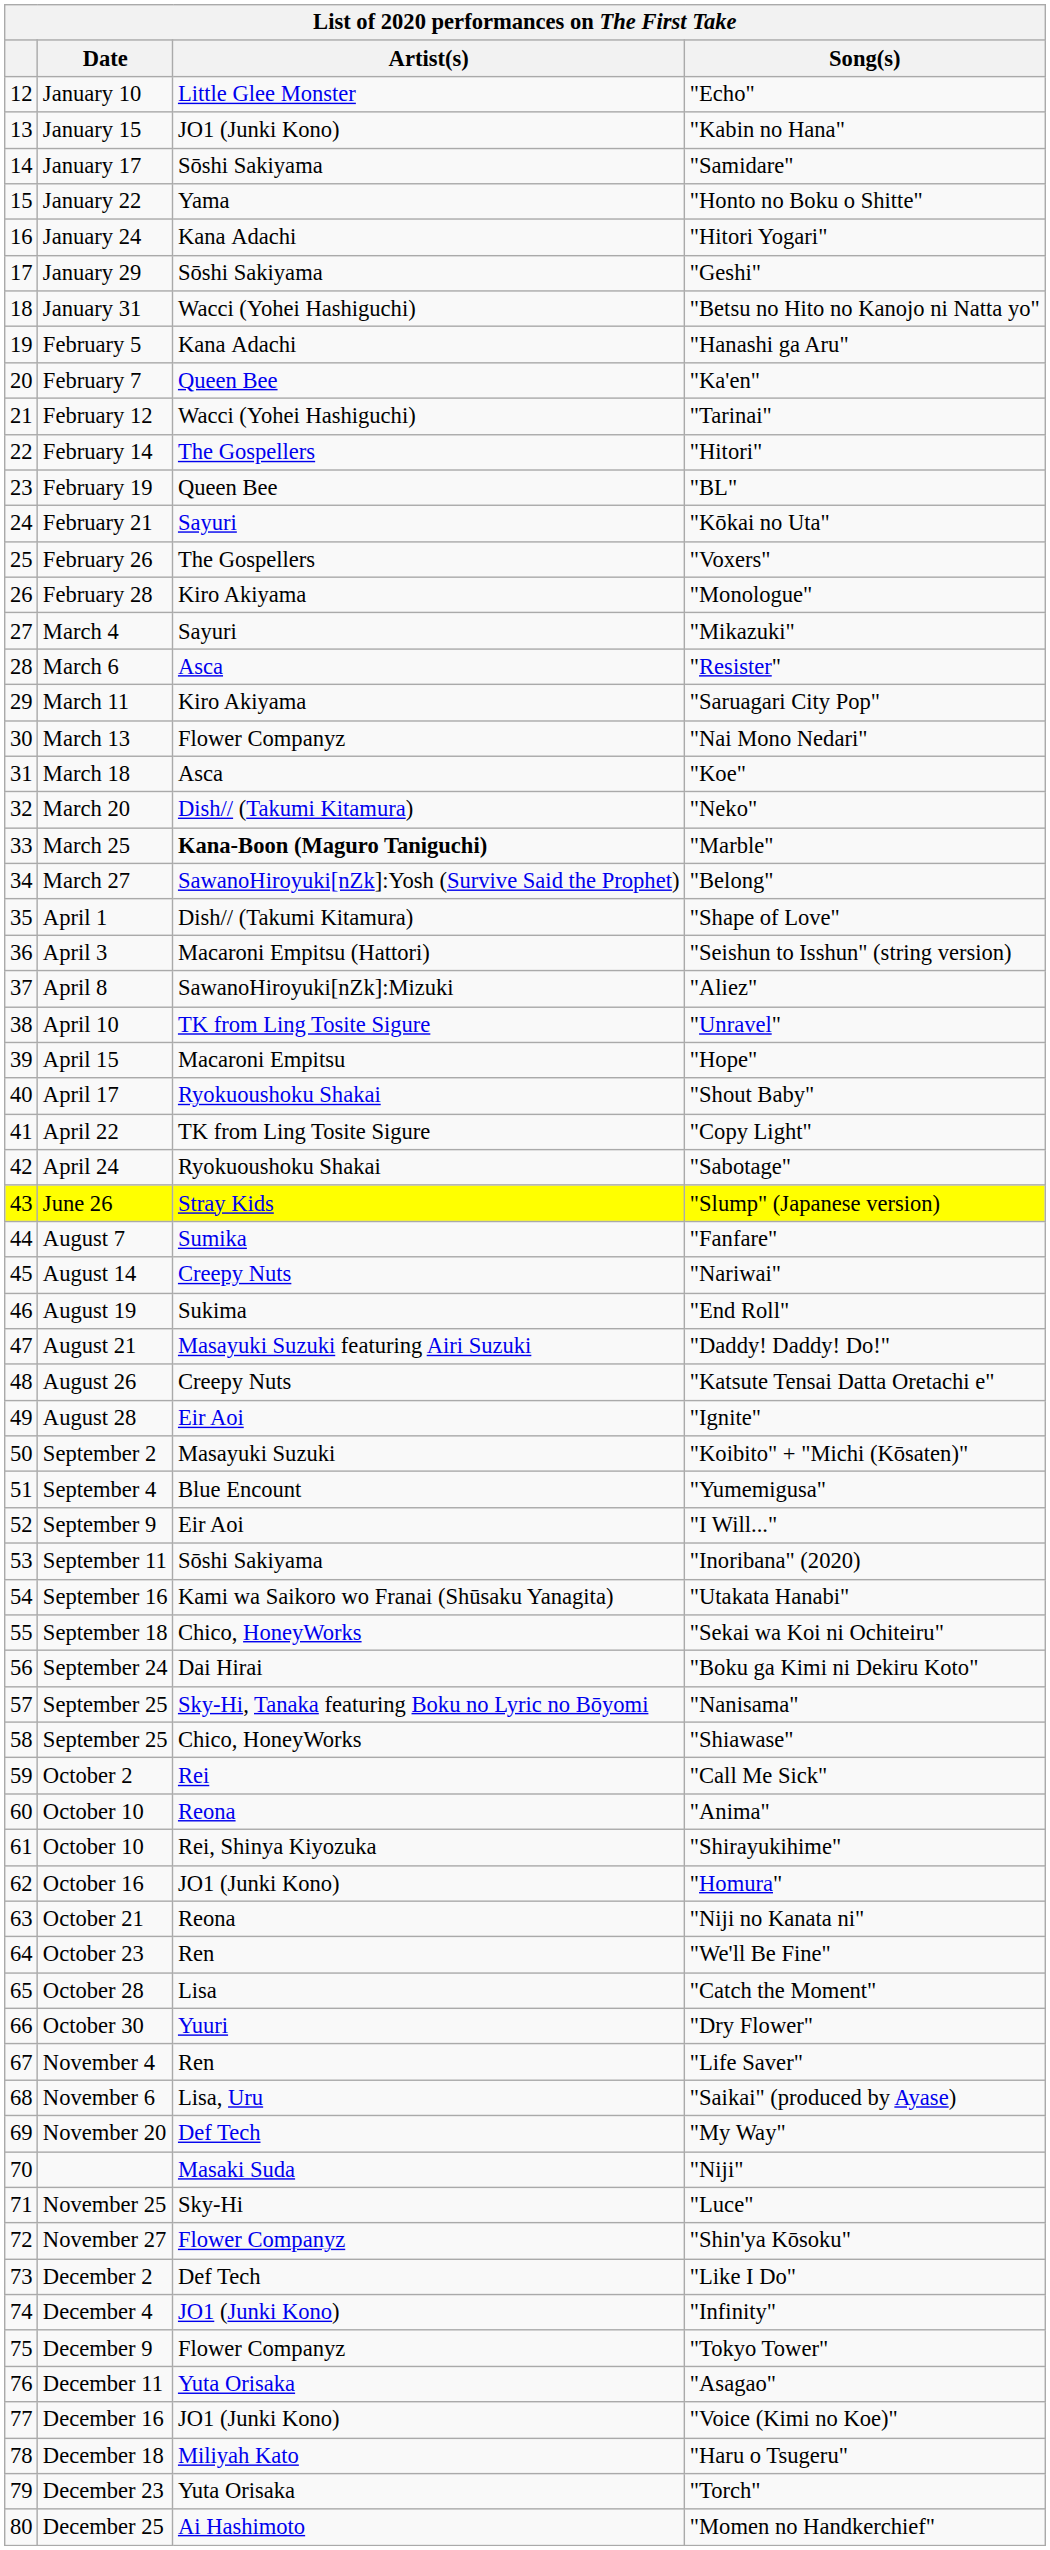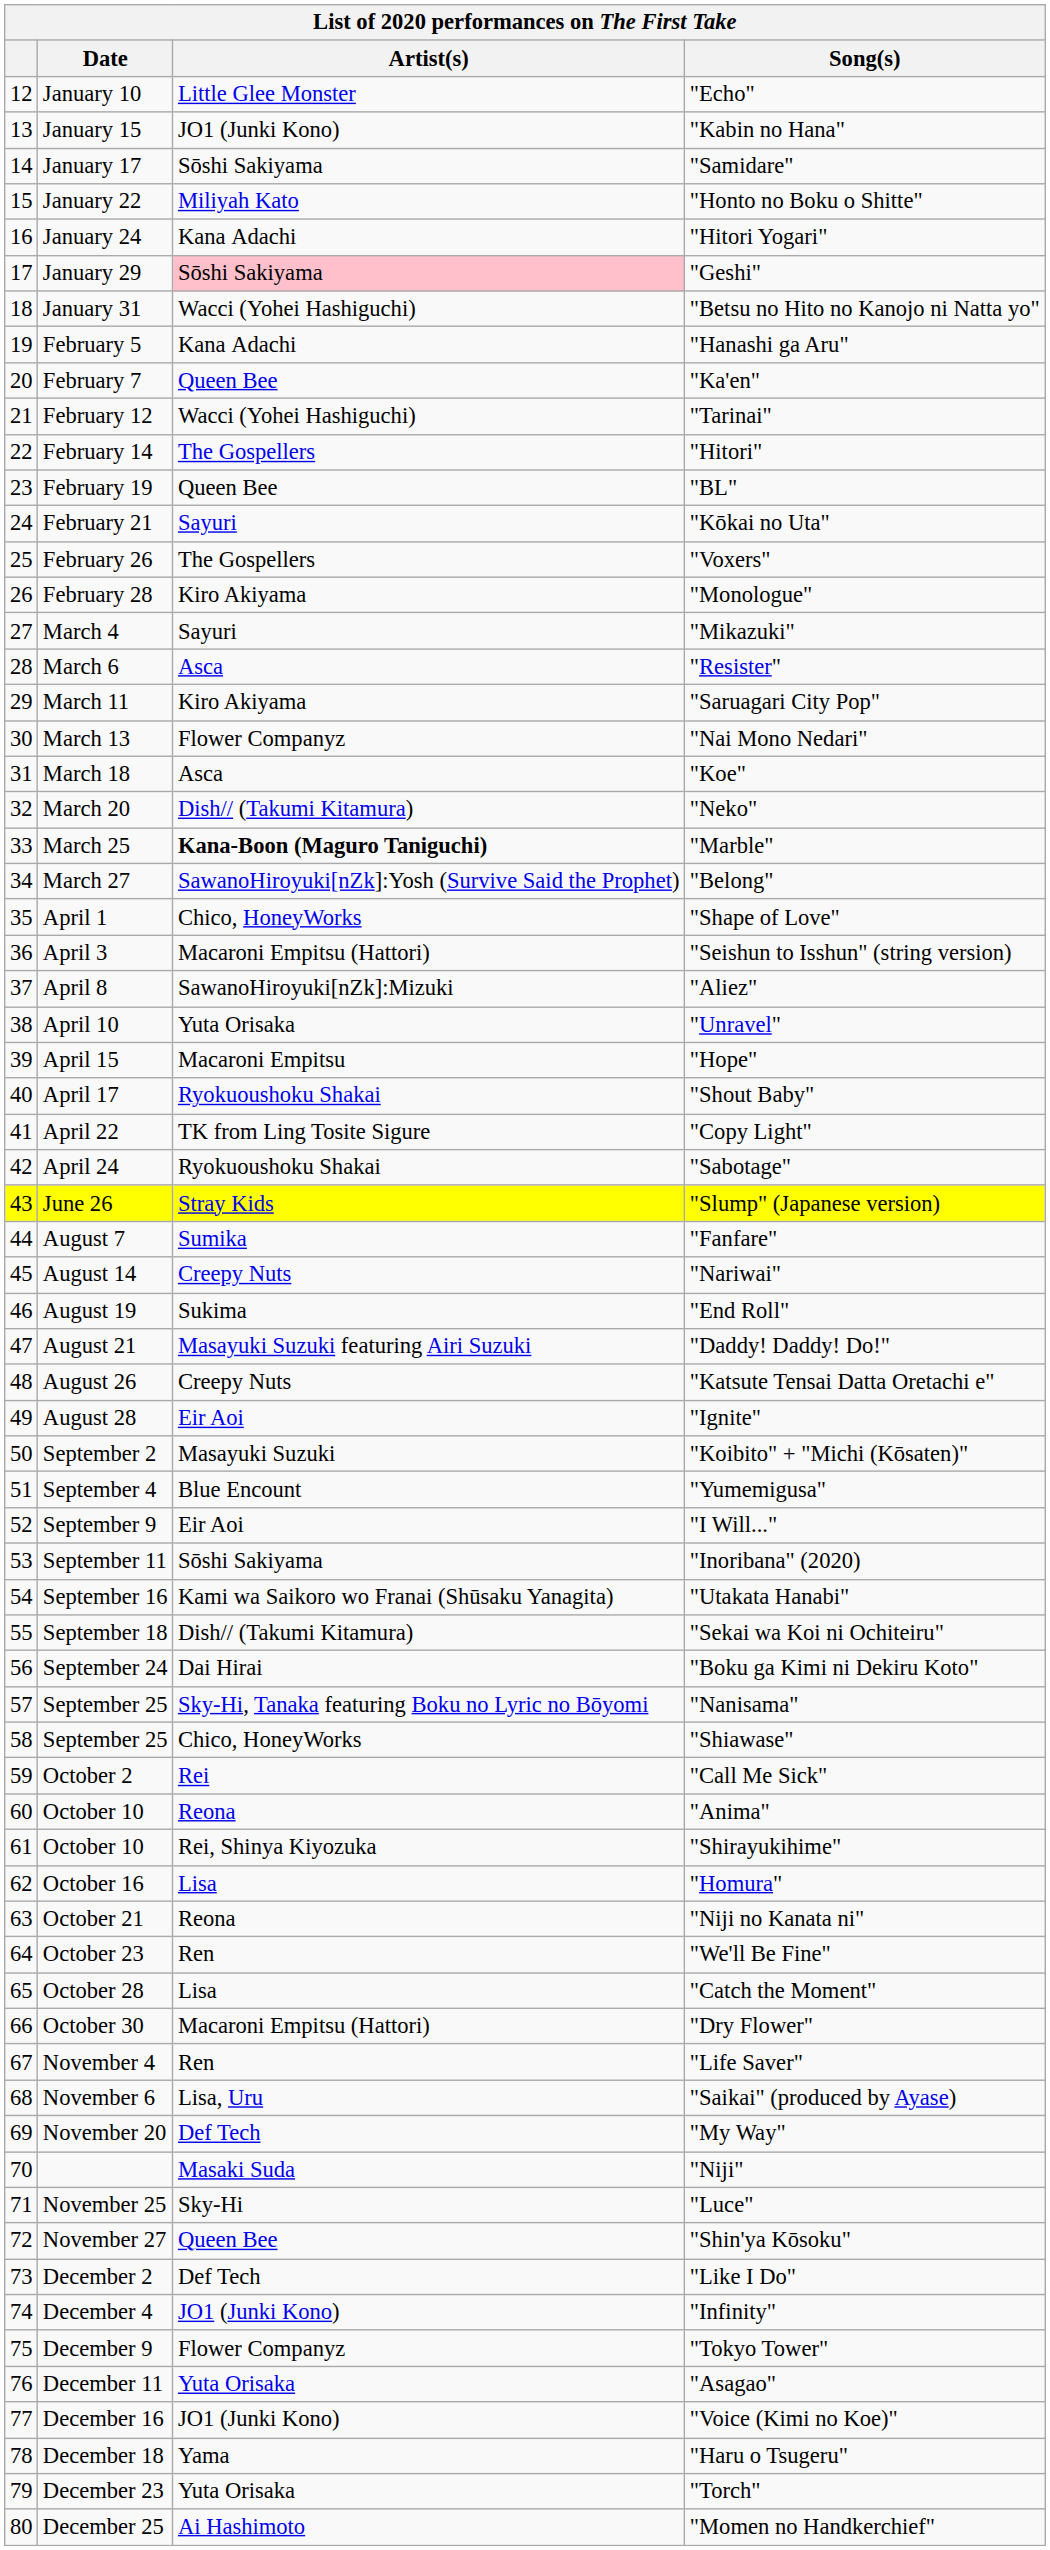"Honto no Boku o Shitte" | Artist(s): Yama -> Miliyah Kato
"Geshi" | Artist(s): no background -> pink background
"Shape of Love" | Artist(s): Dish// (Takumi Kitamura) -> Chico, HoneyWorks
"Unravel" | Artist(s): TK from Ling Tosite Sigure -> Yuta Orisaka
"Sekai wa Koi ni Ochiteiru" | Artist(s): Chico, HoneyWorks -> Dish// (Takumi Kitamura)
"Homura" | Artist(s): JO1 (Junki Kono) -> Lisa
"Dry Flower" | Artist(s): Yuuri -> Macaroni Empitsu (Hattori)
"Shin'ya Kōsoku" | Artist(s): Flower Companyz -> Queen Bee
"Haru o Tsugeru" | Artist(s): Miliyah Kato -> Yama
